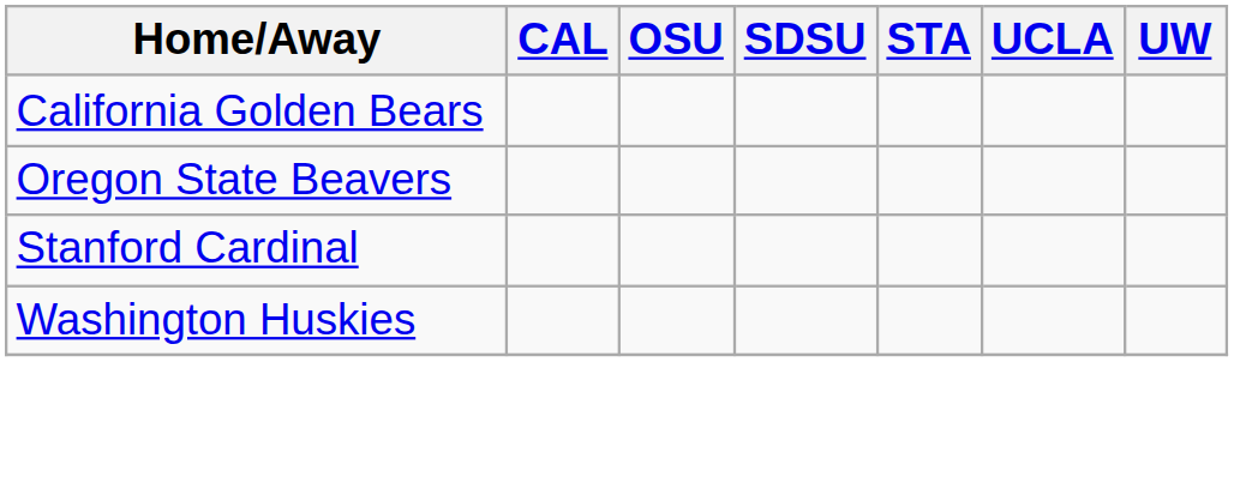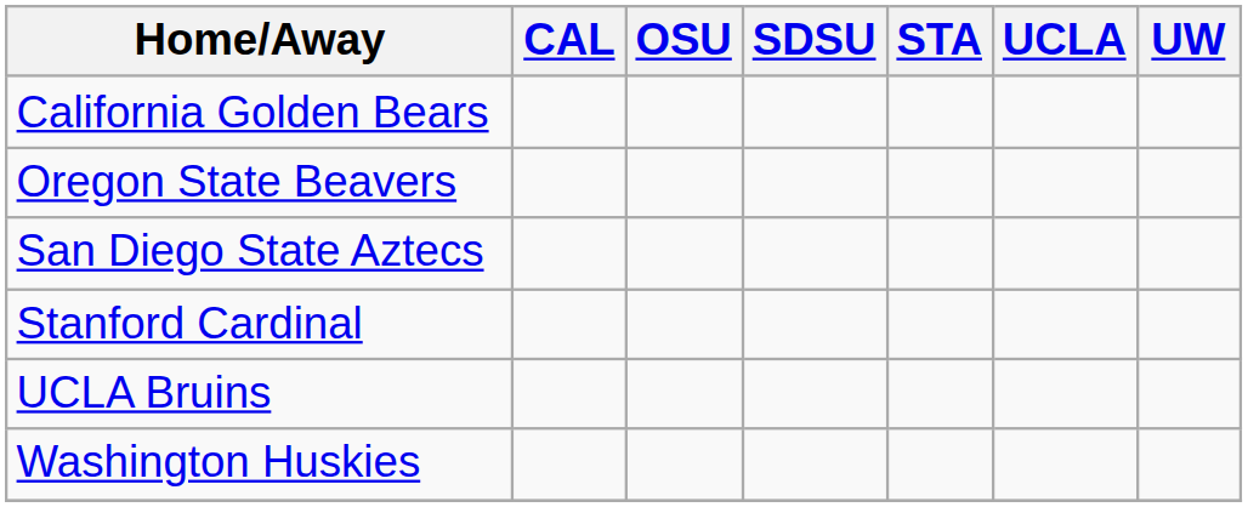+ row: San Diego State Aztecs
+ row: UCLA Bruins
